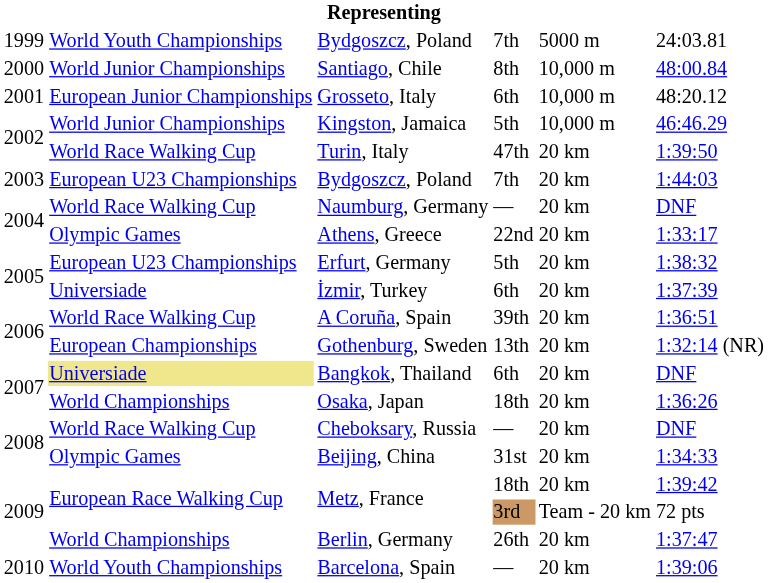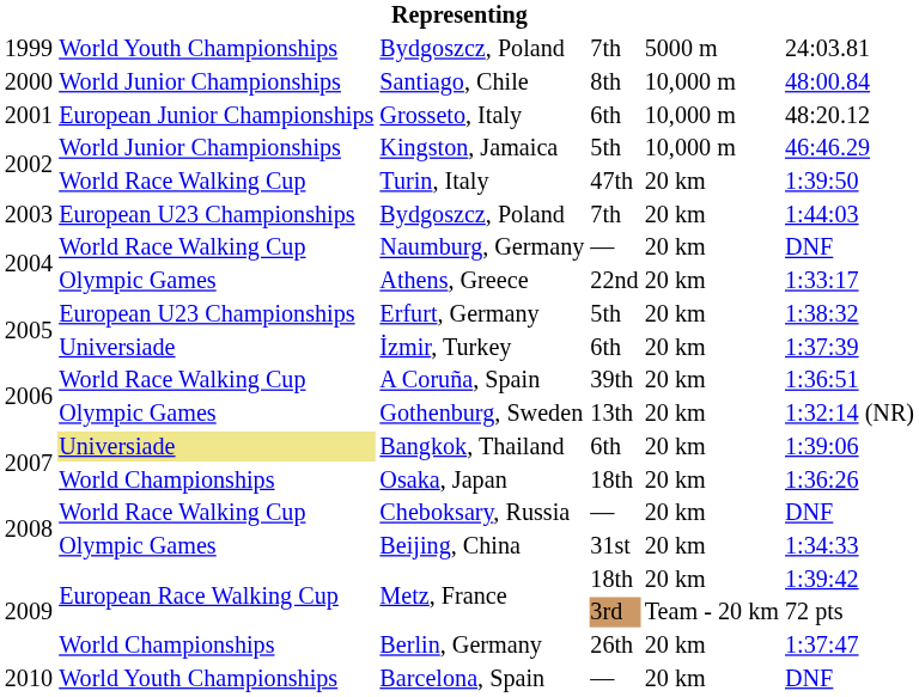Gothenburg, Sweden | column 2: European Championships -> Olympic Games
Bangkok, Thailand | column 6: DNF -> 1:39:06
Barcelona, Spain | column 6: 1:39:06 -> DNF
